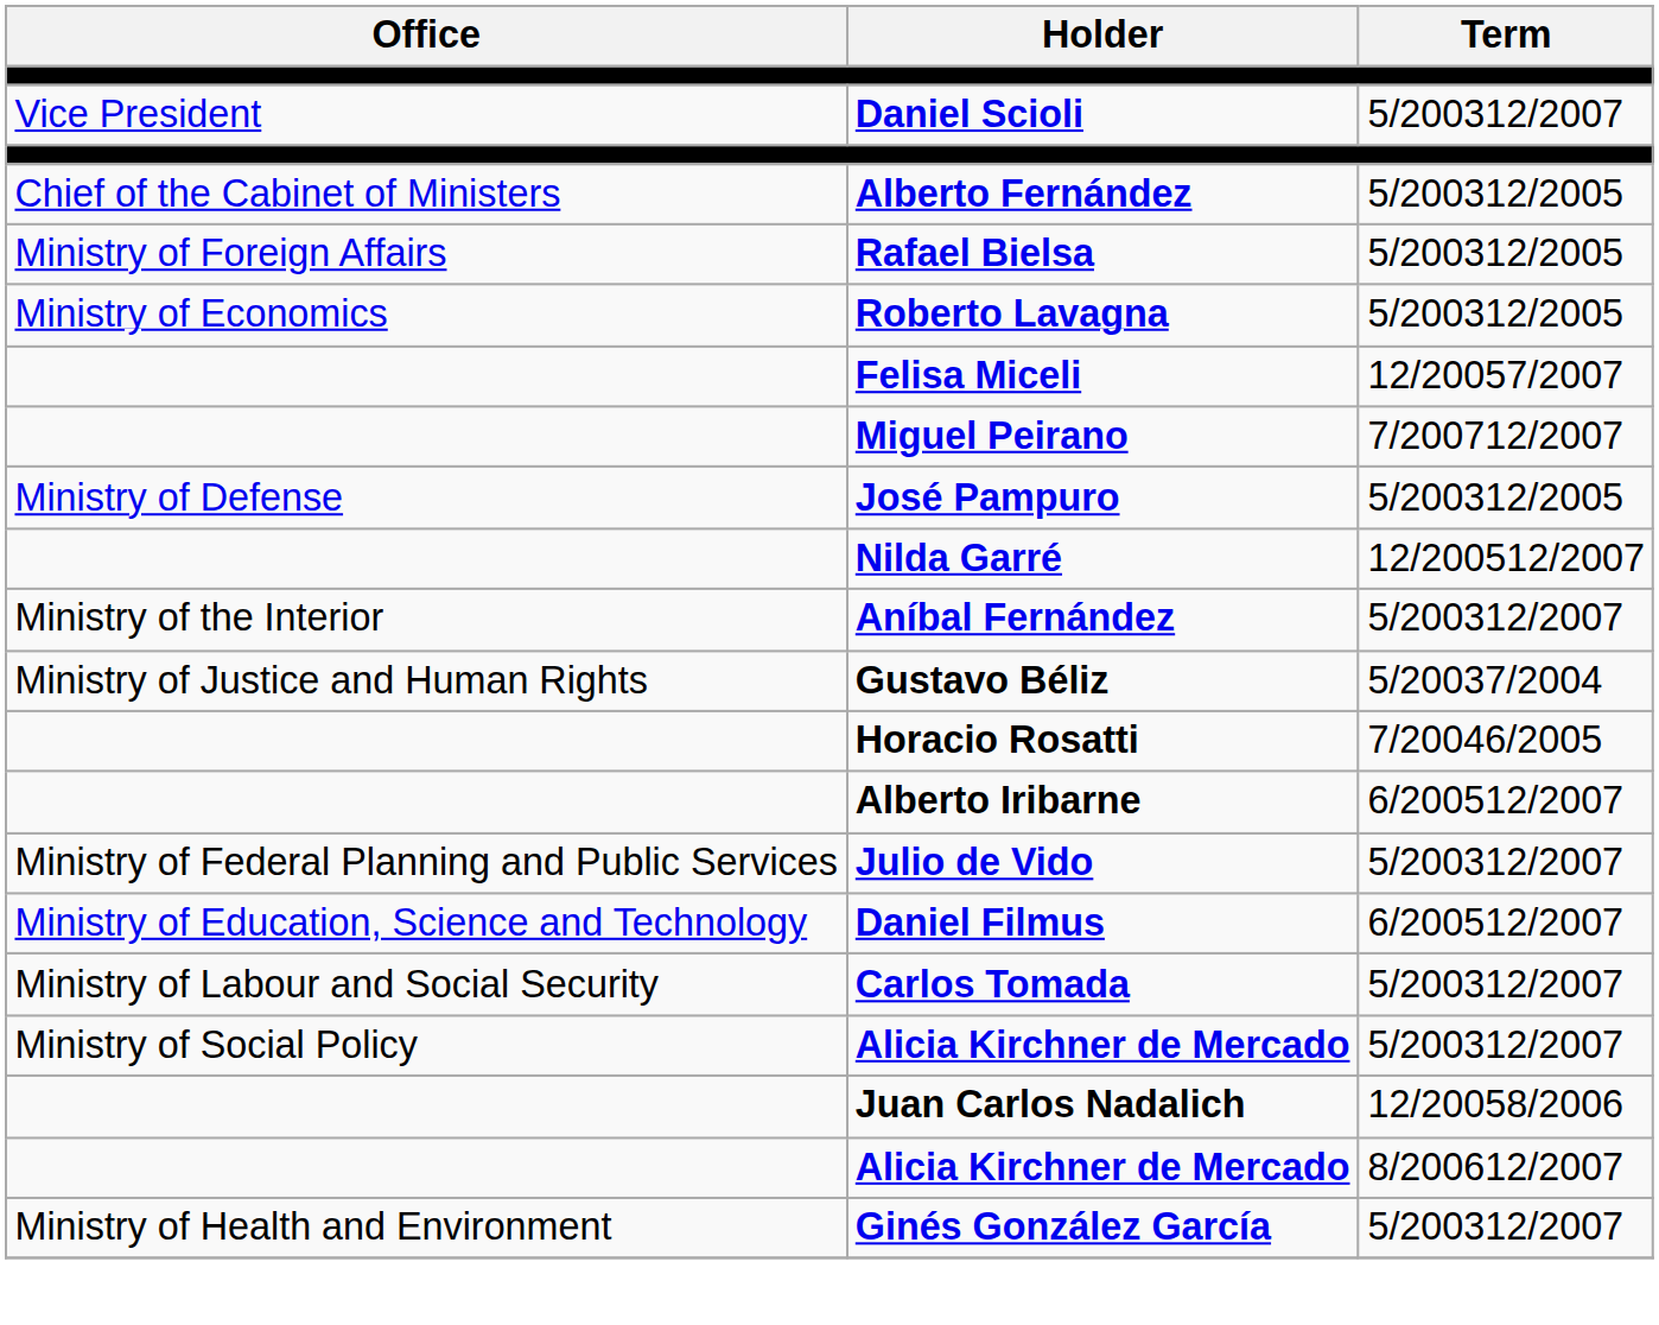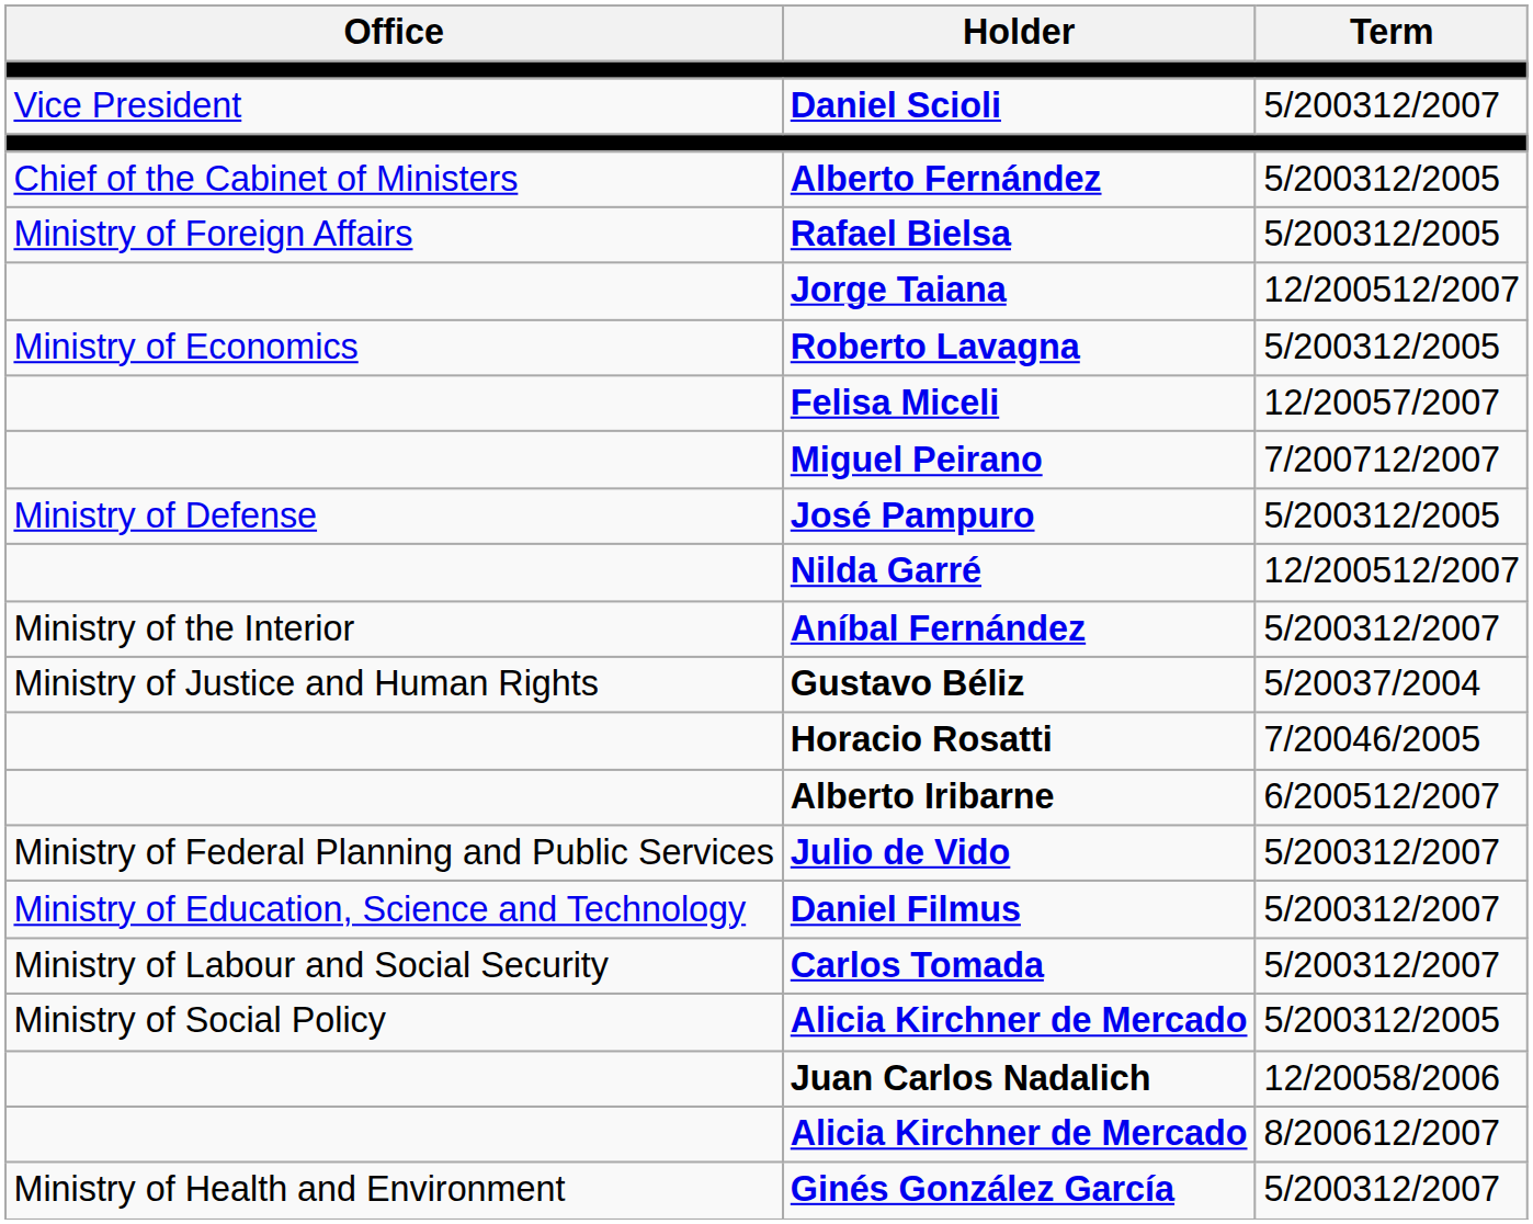+ row: Jorge Taiana | 12/200512/2007
Daniel Filmus | Term: 6/200512/2007 -> 5/200312/2007
Ministry of Social Policy / Alicia Kirchner de Mercado | Term: 5/200312/2007 -> 5/200312/2005
